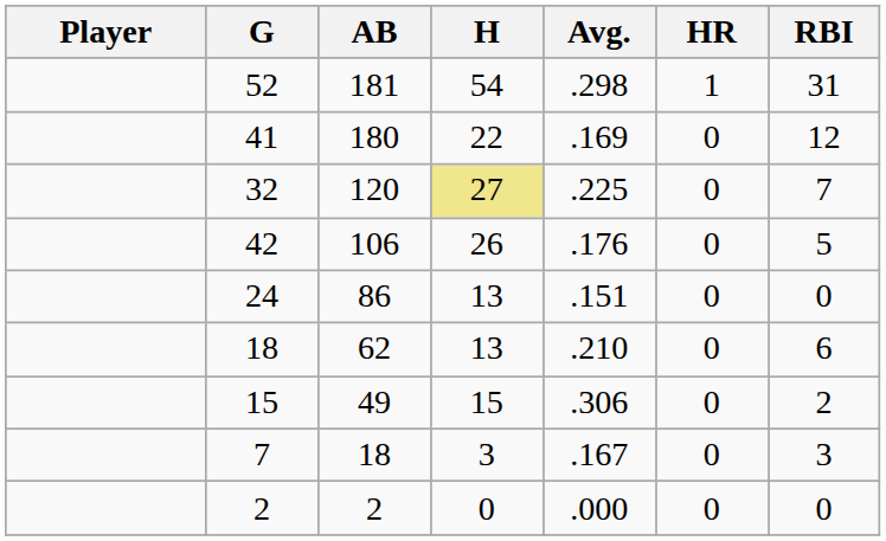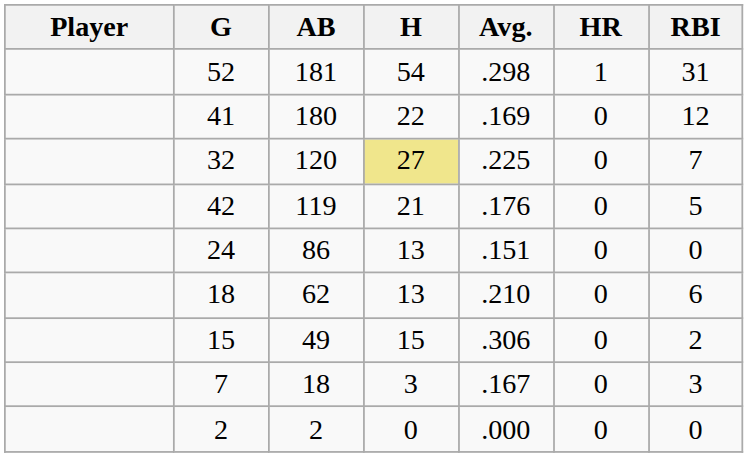42 | AB: 106 -> 119
42 | H: 26 -> 21
